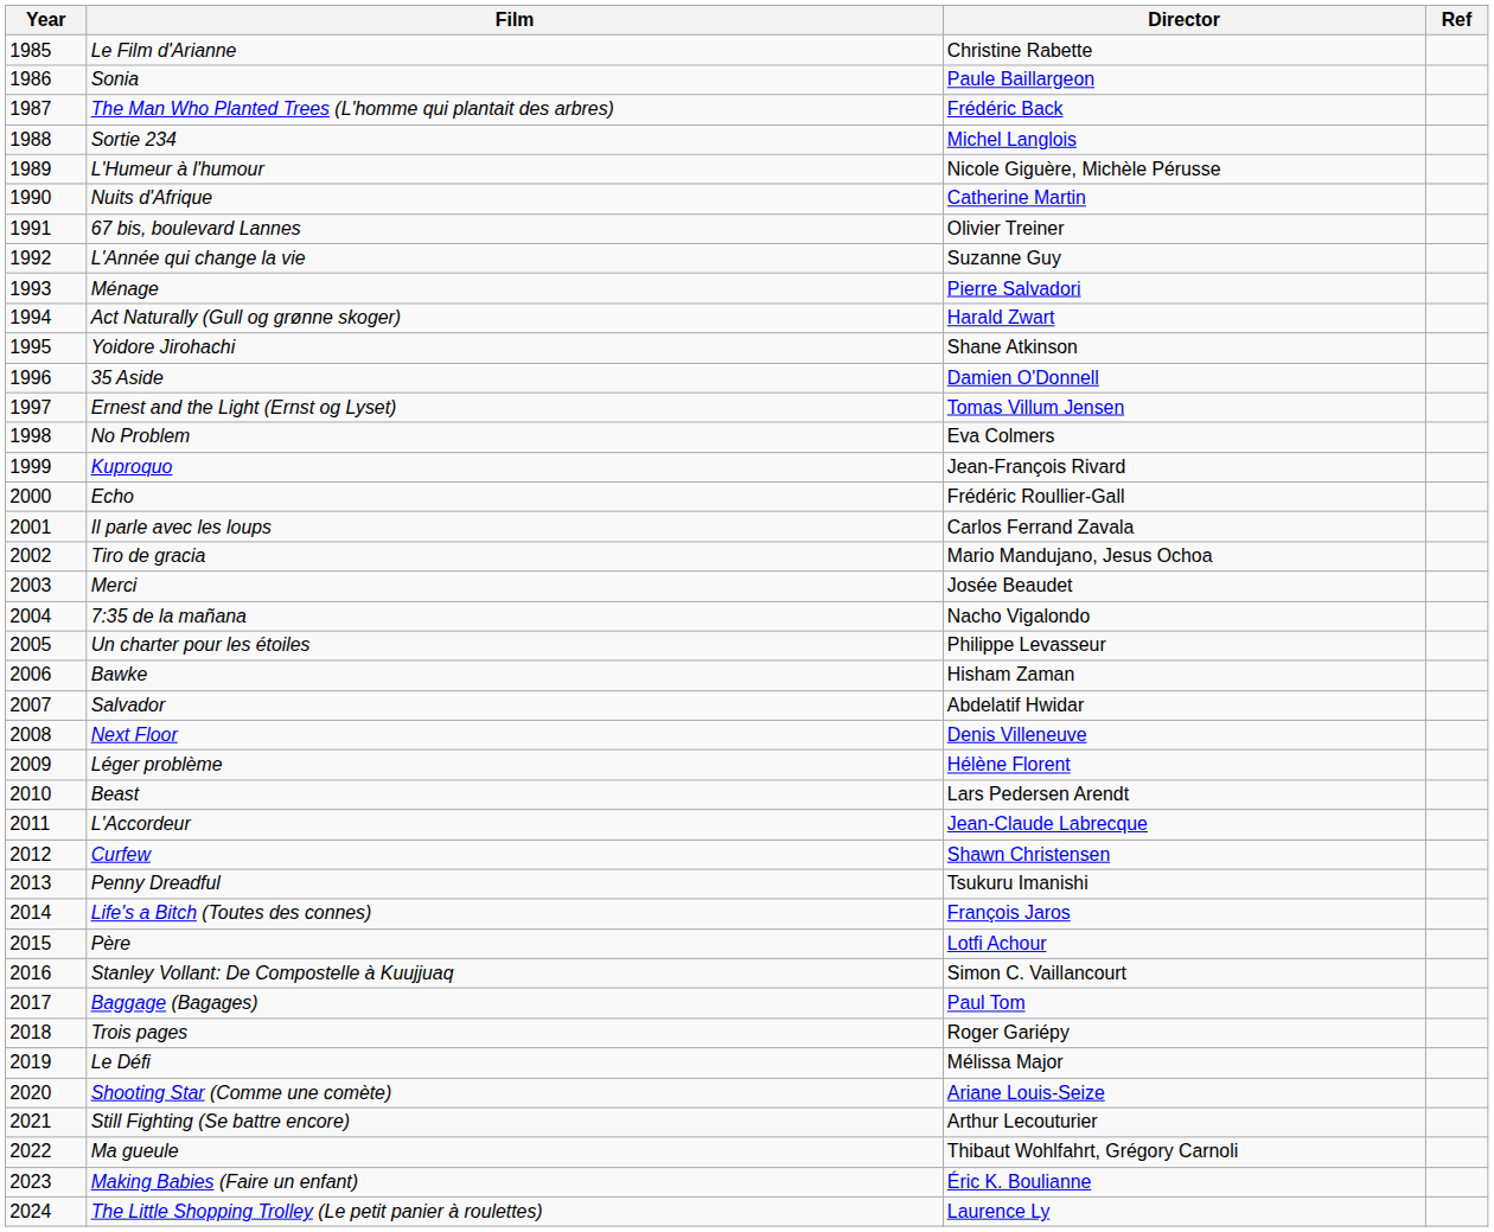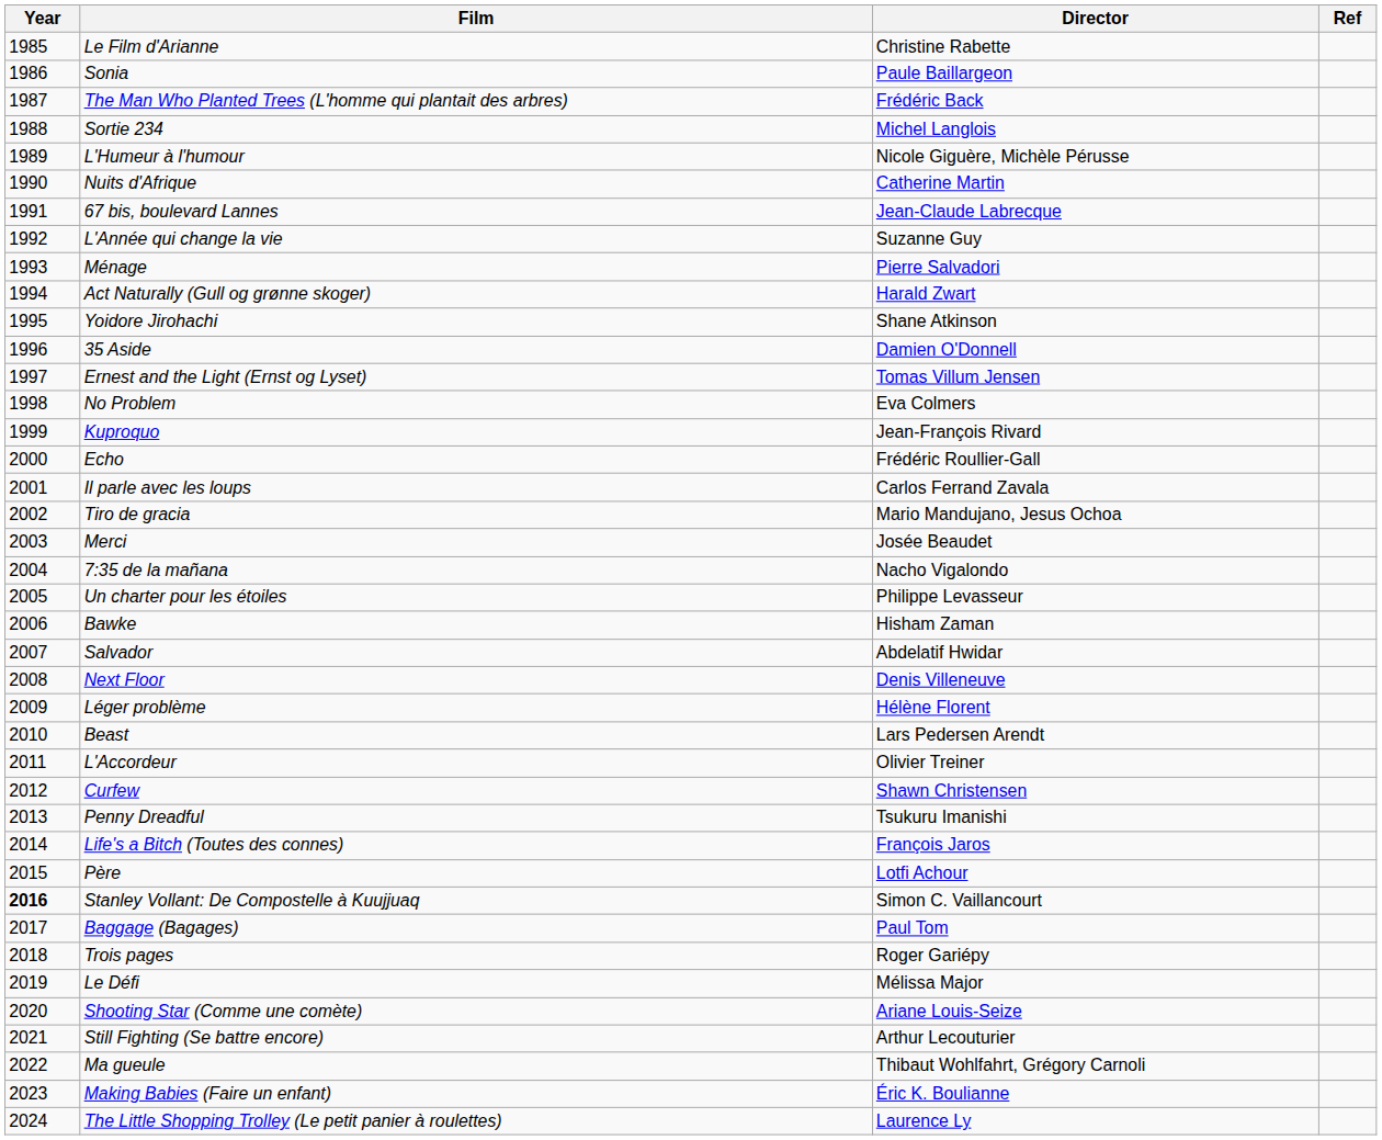67 bis, boulevard Lannes | Director: Olivier Treiner -> Jean-Claude Labrecque
L'Accordeur | Director: Jean-Claude Labrecque -> Olivier Treiner
Stanley Vollant: De Compostelle à Kuujjuaq | Year: normal -> bold
